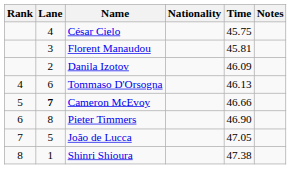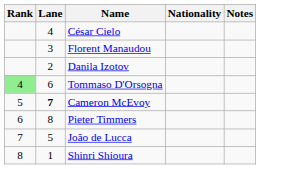- column: Time | 45.75 | 45.81 | 46.09 | 46.13 | 46.66 | 46.90 | 47.05 | 47.38
Tommaso D'Orsogna | Rank: no background -> lightgreen background
